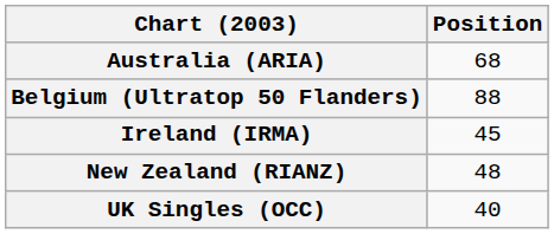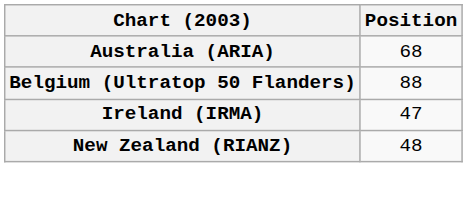Ireland (IRMA) | Position: 45 -> 47
- row: UK Singles (OCC) | 40
